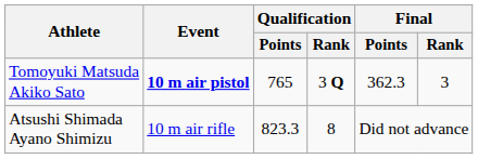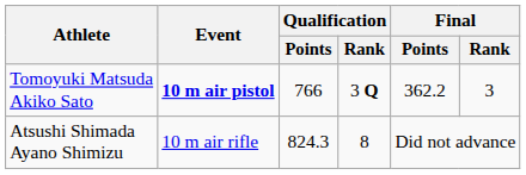Tomoyuki Matsuda Akiko Sato | Qualification / Points: 765 -> 766
Tomoyuki Matsuda Akiko Sato | Final / Points: 362.3 -> 362.2
Atsushi Shimada Ayano Shimizu | Qualification / Points: 823.3 -> 824.3
